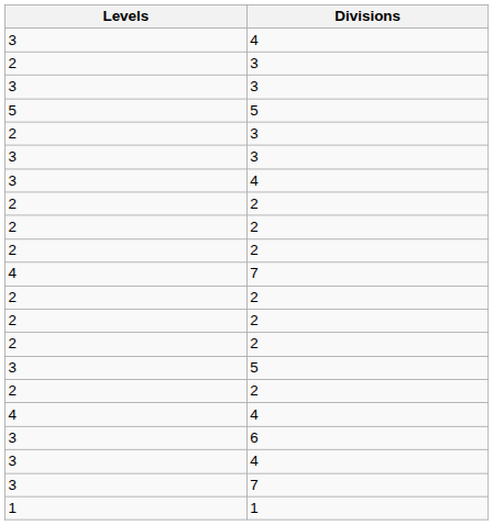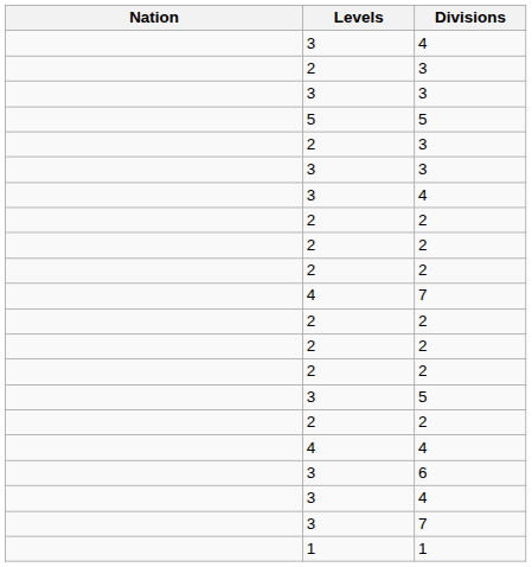+ column: Nation
